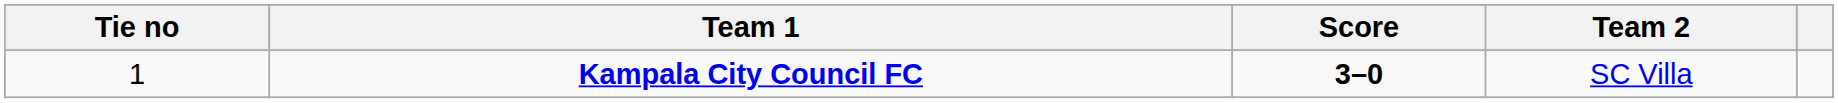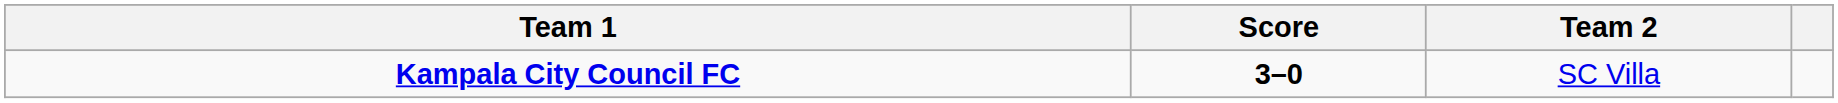- column: Tie no | 1
